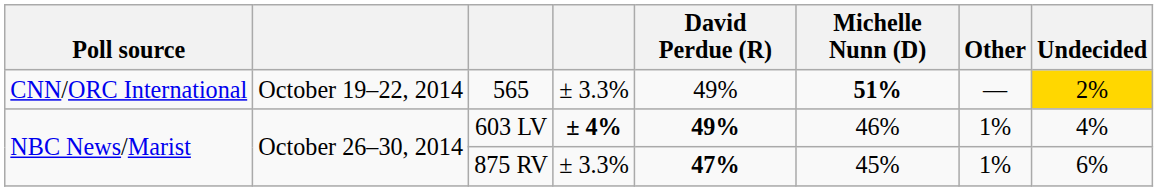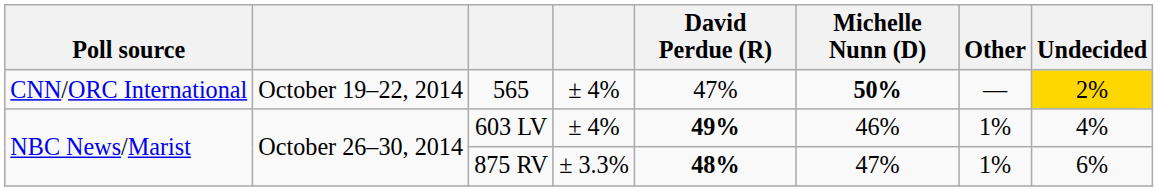565 | column 4: ± 3.3% -> ± 4%
565 | David Perdue (R): 49% -> 47%
565 | Michelle Nunn (D): 51% -> 50%
603 LV | column 4: bold -> normal
875 RV | David Perdue (R): 47% -> 48%
875 RV | Michelle Nunn (D): 45% -> 47%
